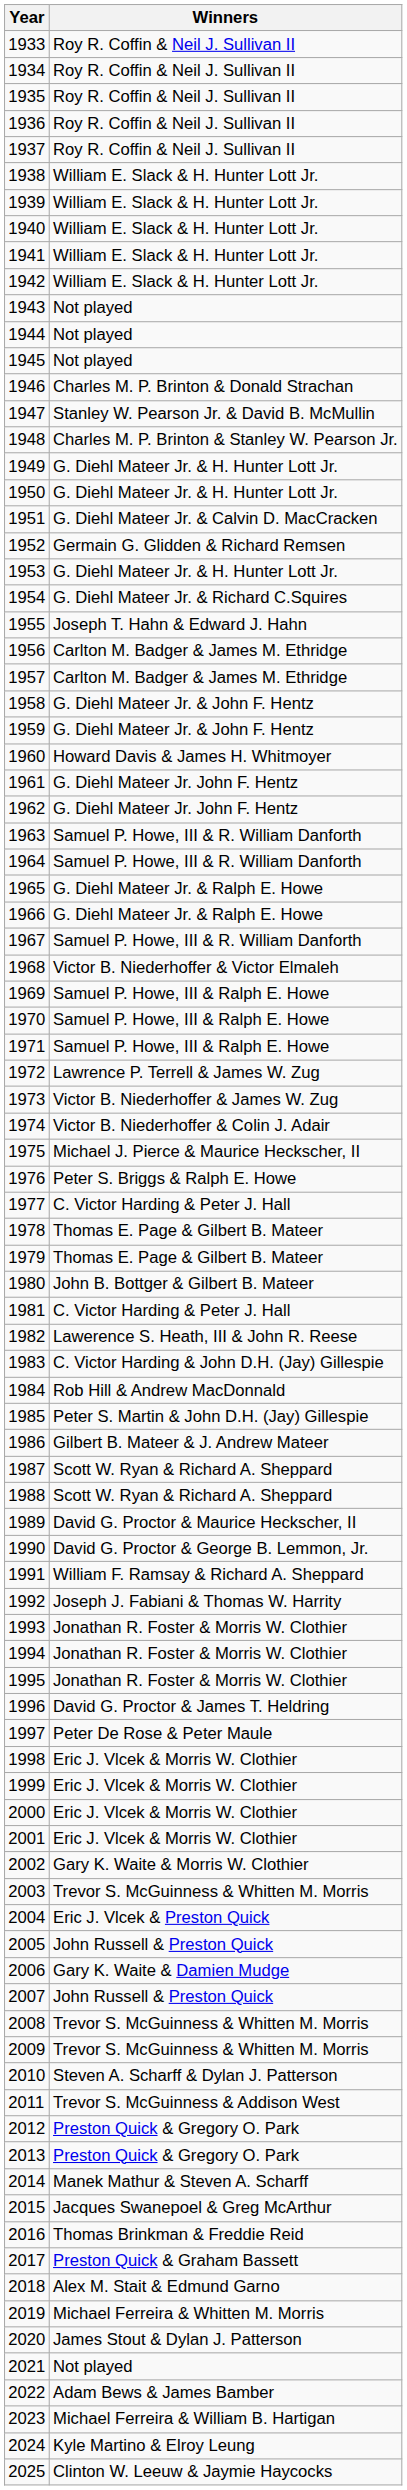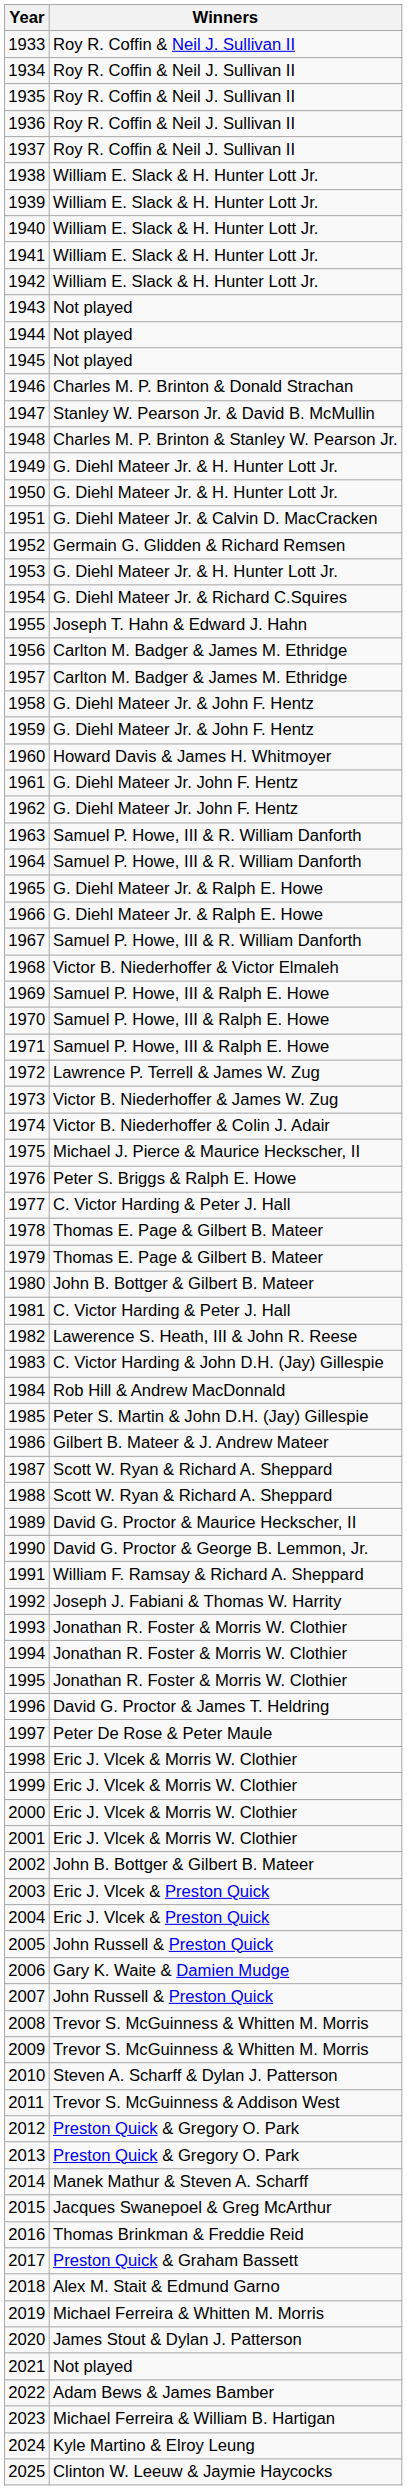2002 | Winners: Gary K. Waite & Morris W. Clothier -> John B. Bottger & Gilbert B. Mateer
2003 | Winners: Trevor S. McGuinness & Whitten M. Morris -> Eric J. Vlcek & Preston Quick
